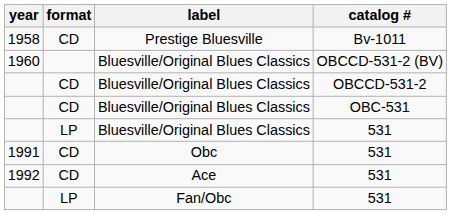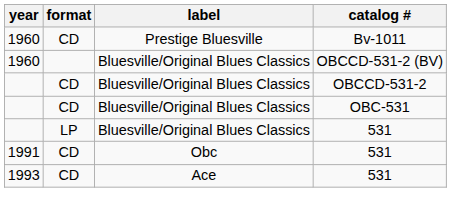Prestige Bluesville | year: 1958 -> 1960
Ace | year: 1992 -> 1993
- row: LP | Fan/Obc | 531
